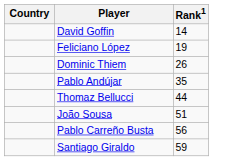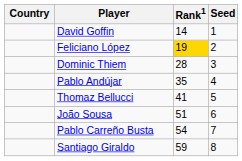+ column: Seed | 1 | 2 | 3 | 4 | 5 | 6 | 7 | 8
Feliciano López | Rank1: no background -> gold background
Dominic Thiem | Rank1: 26 -> 28
Thomaz Bellucci | Rank1: 44 -> 41
Pablo Carreño Busta | Rank1: 56 -> 54
